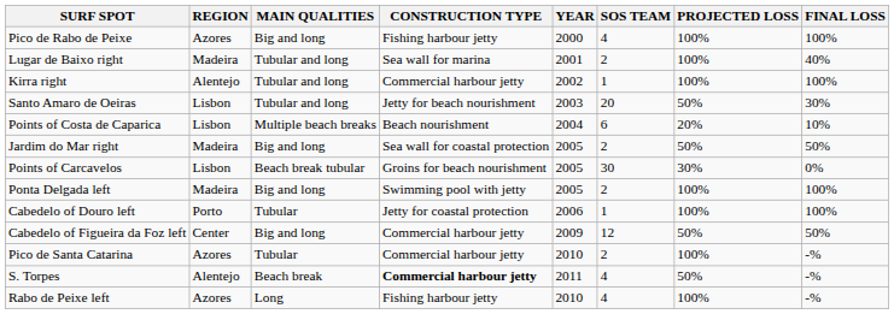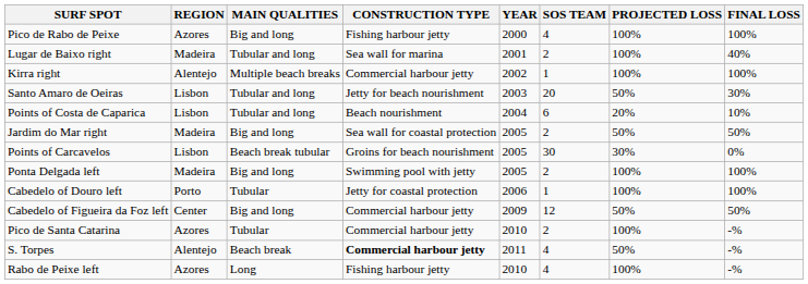Kirra right | MAIN QUALITIES: Tubular and long -> Multiple beach breaks
Points of Costa de Caparica | MAIN QUALITIES: Multiple beach breaks -> Tubular and long
